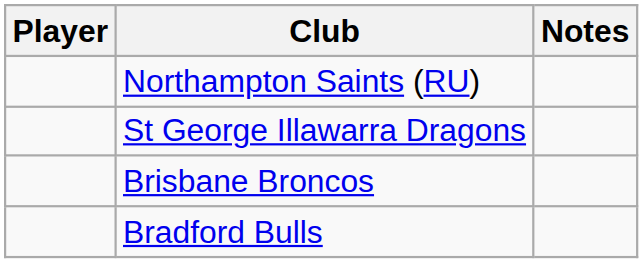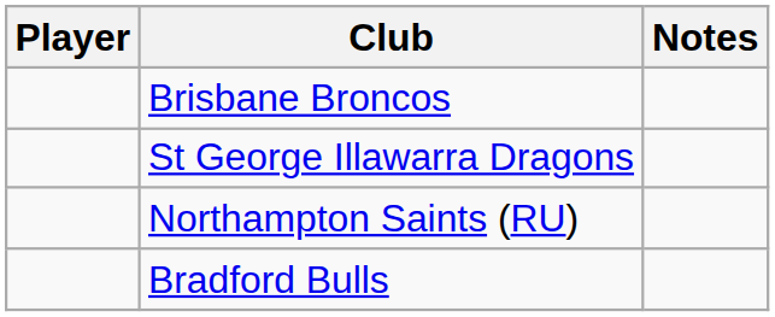rows swapped: Northampton Saints (RU) <-> Brisbane Broncos
